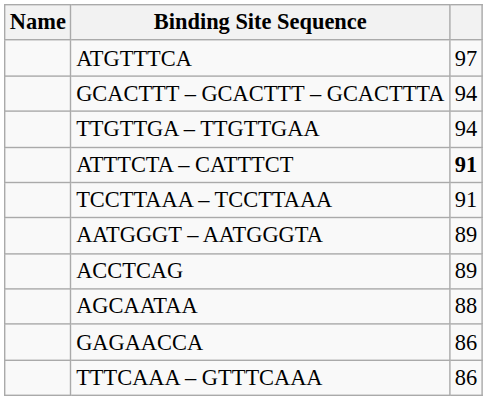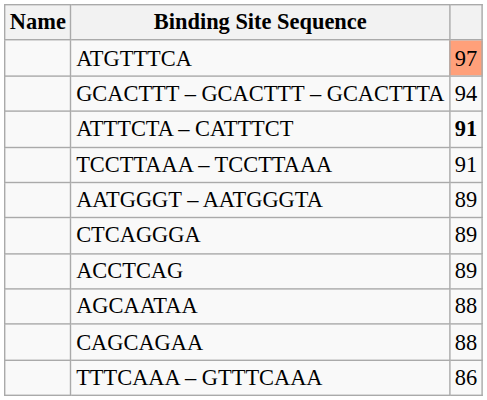ATGTTTCA | column 3: no background -> lightsalmon background
- row: TTGTTGA – TTGTTGAA | 94
+ row: CTCAGGGA | 89
+ row: CAGCAGAA | 88
- row: GAGAACCA | 86
